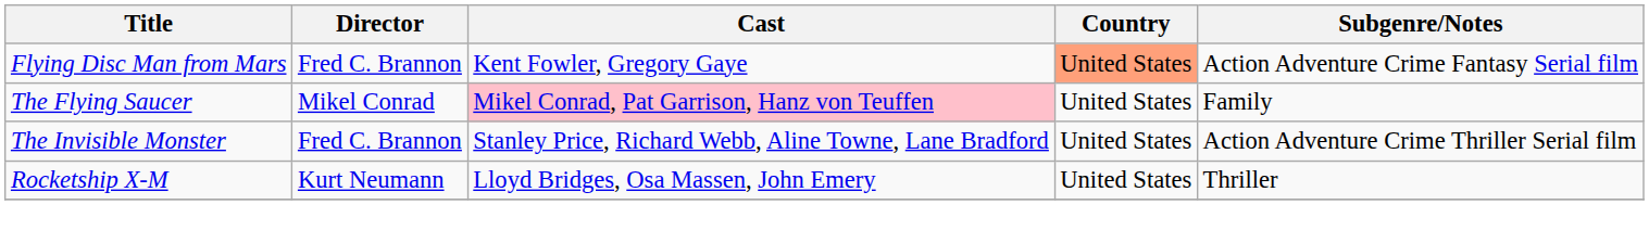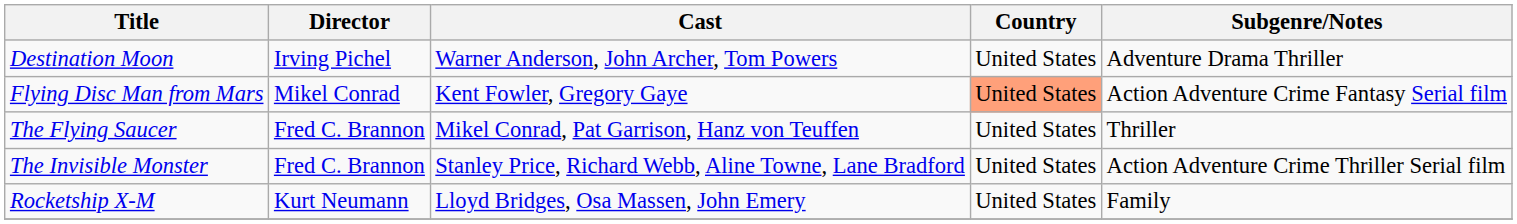+ row: Destination Moon | Irving Pichel | Warner Anderson, John Archer, Tom Powers | United States | Adventure Drama Thriller
Flying Disc Man from Mars | Director: Fred C. Brannon -> Mikel Conrad
The Flying Saucer | Director: Mikel Conrad -> Fred C. Brannon
The Flying Saucer | Cast: pink background -> no background
The Flying Saucer | Subgenre/Notes: Family -> Thriller
Rocketship X-M | Subgenre/Notes: Thriller -> Family
